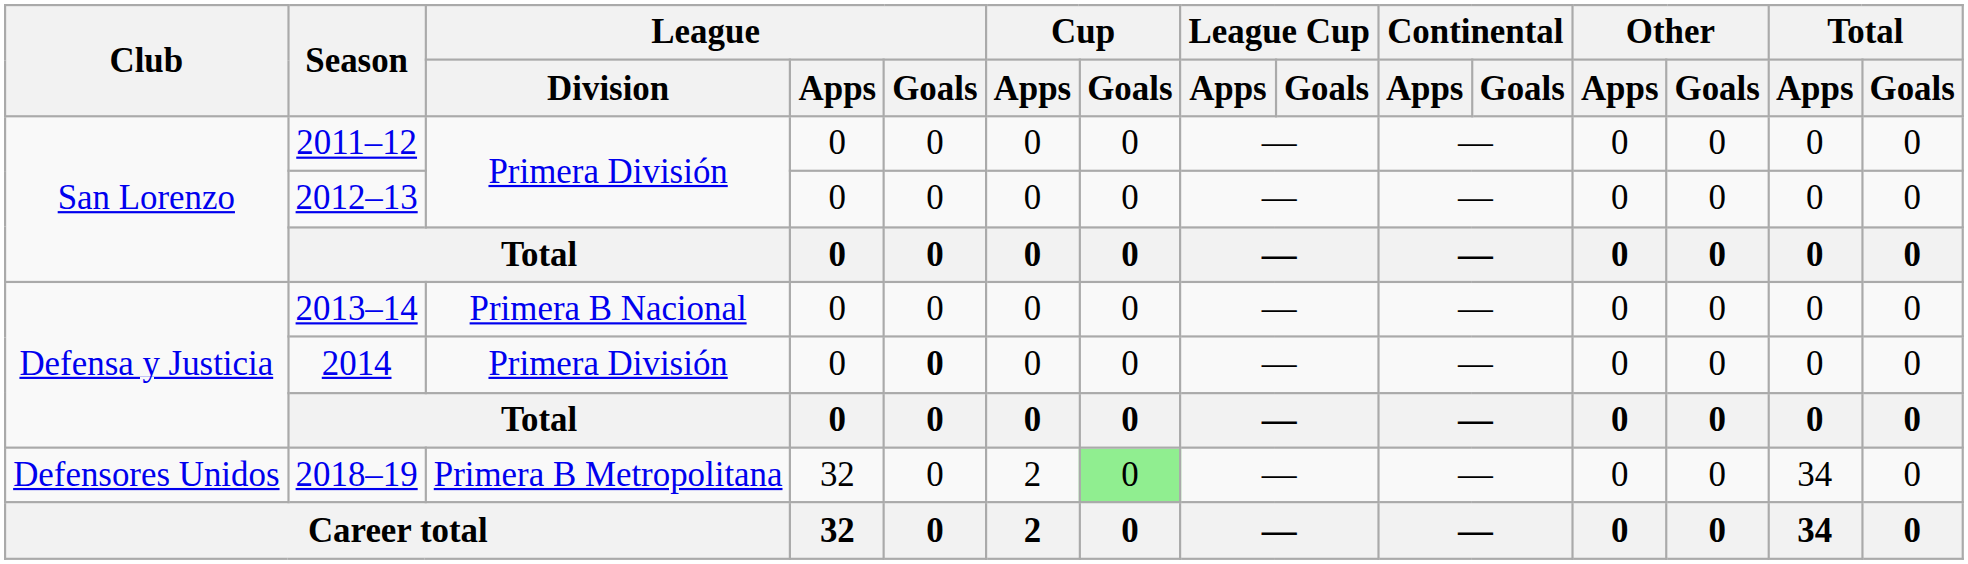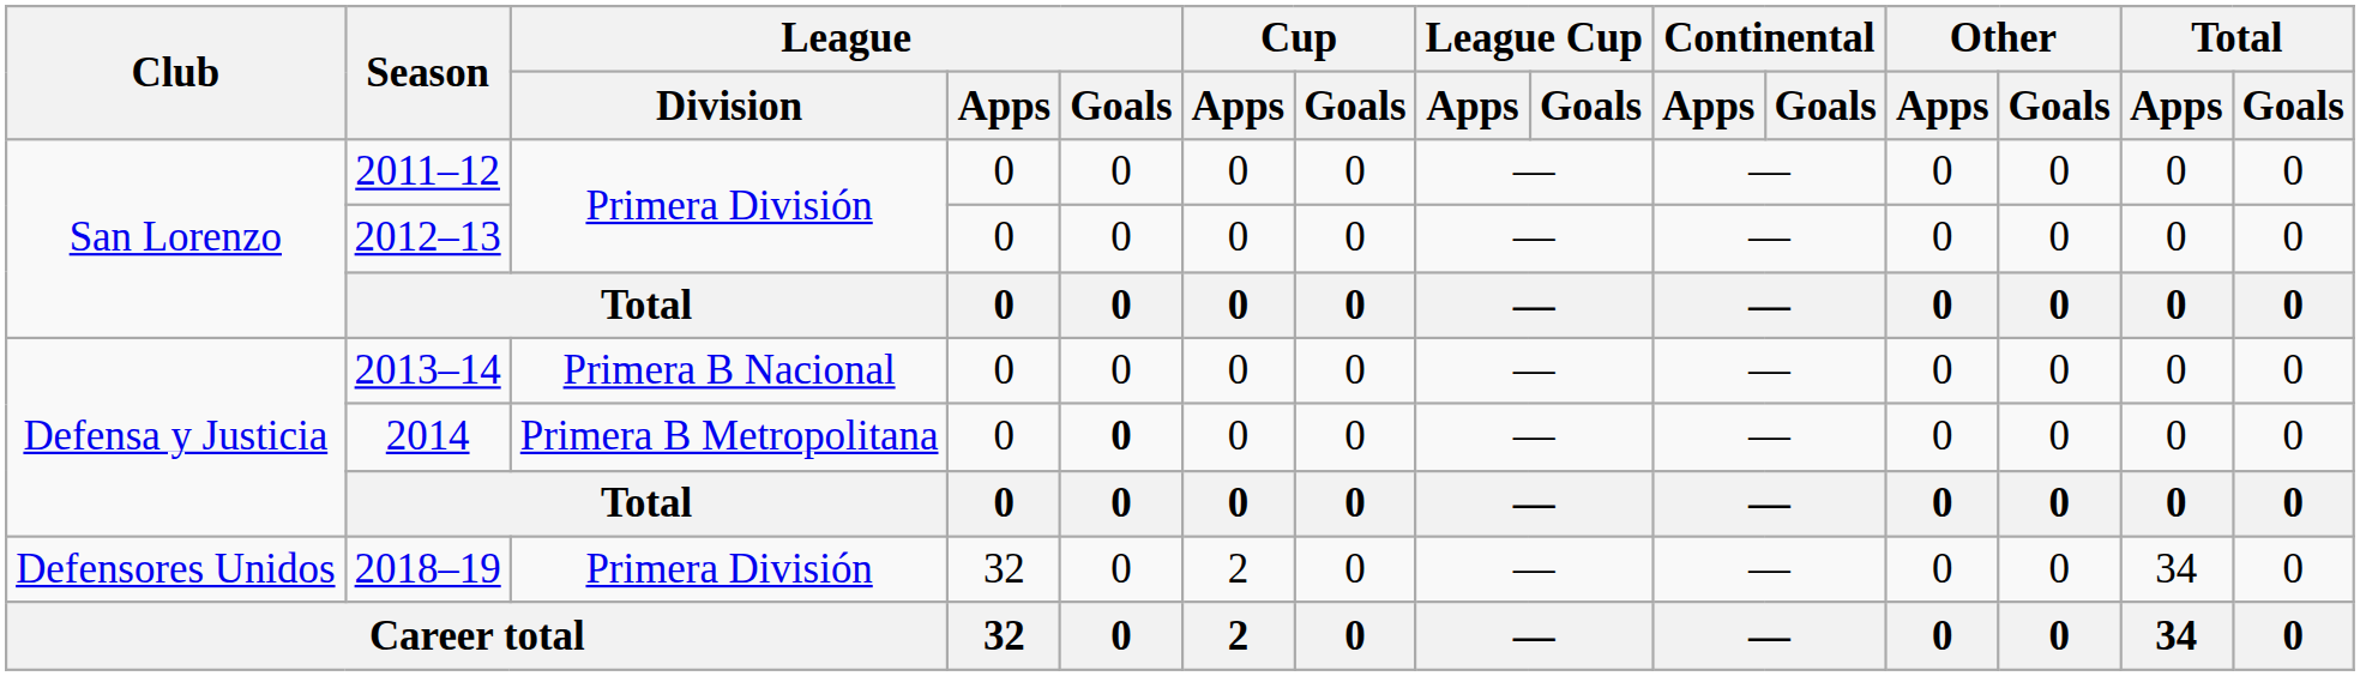2014 | League / Division: Primera División -> Primera B Metropolitana
2018–19 | League / Division: Primera B Metropolitana -> Primera División
2018–19 | Cup / Goals: lightgreen background -> no background
